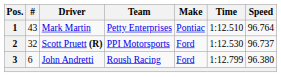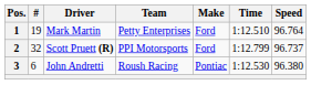1 | #: 43 -> 19
1 | Make: Pontiac -> Ford
2 | Time: 1:12.530 -> 1:12.799
3 | Make: Ford -> Pontiac
3 | Time: 1:12.799 -> 1:12.530
